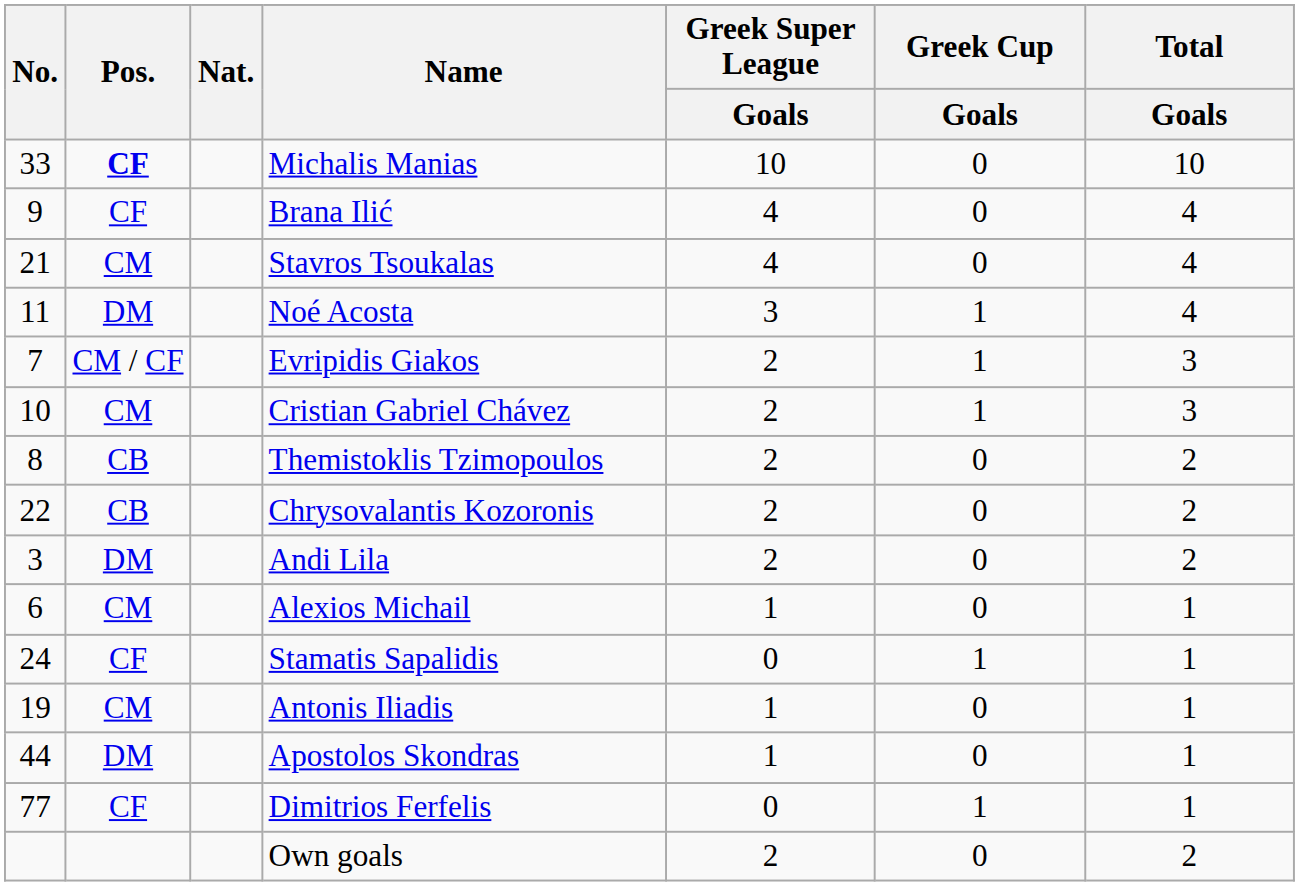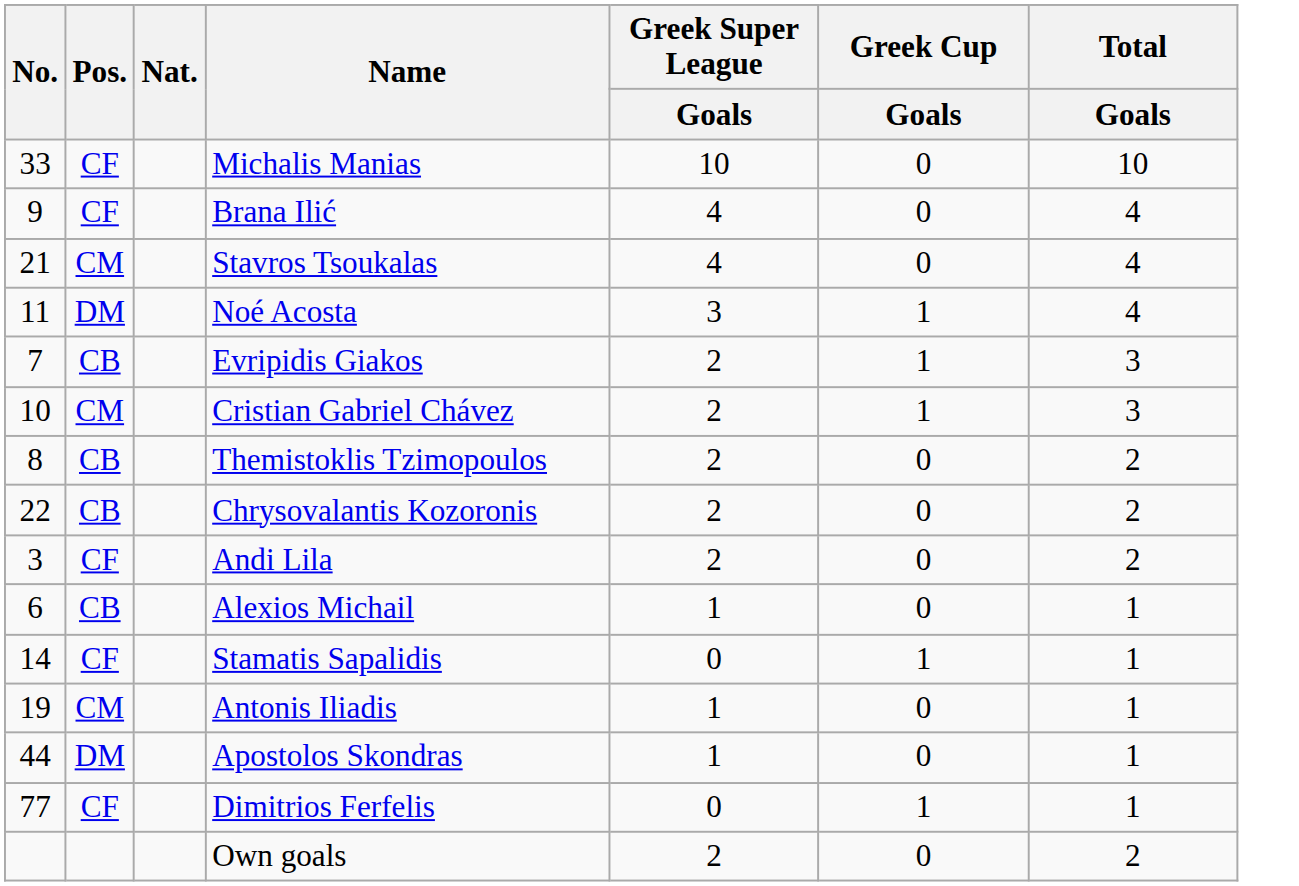Michalis Manias | Pos.: bold -> normal
Evripidis Giakos | Pos.: CM / CF -> CB
Andi Lila | Pos.: DM -> CF
Alexios Michail | Pos.: CM -> CB
Stamatis Sapalidis | No.: 24 -> 14
